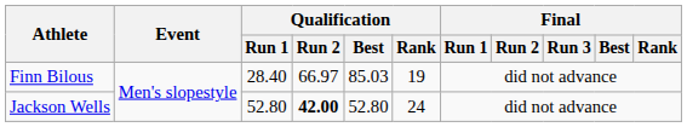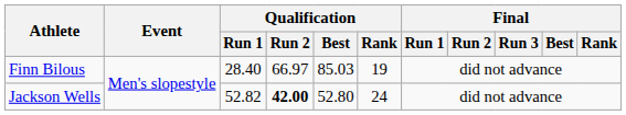Jackson Wells | Qualification / Run 1: 52.80 -> 52.82
